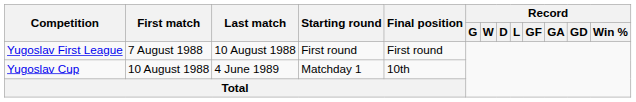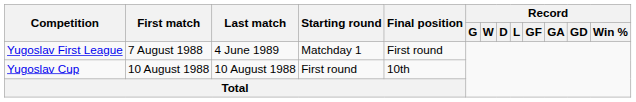Yugoslav First League | Last match: 10 August 1988 -> 4 June 1989
Yugoslav First League | Starting round: First round -> Matchday 1
Yugoslav Cup | Last match: 4 June 1989 -> 10 August 1988
Yugoslav Cup | Starting round: Matchday 1 -> First round
